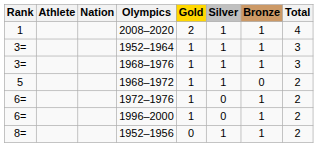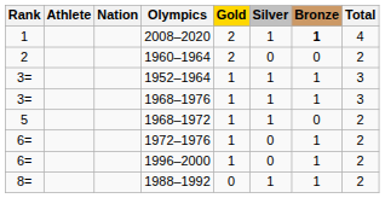2008–2020 | Bronze: normal -> bold
+ row: 2 | 1960–1964 | 2 | 0 | 0 | 2
- row: 8= | 1952–1956 | 0 | 1 | 1 | 2
+ row: 8= | 1988–1992 | 0 | 1 | 1 | 2
